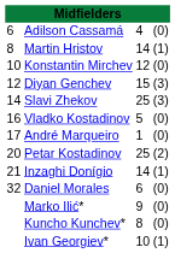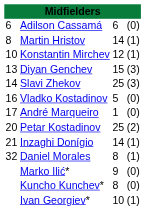Adilson Cassamá | column 3: 4 -> 6
Konstantin Mirchev | column 4: (0) -> (1)
Diyan Genchev | column 1: 12 -> 13
Daniel Morales | column 3: 6 -> 8
Daniel Morales | column 4: (0) -> (1)
